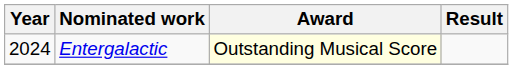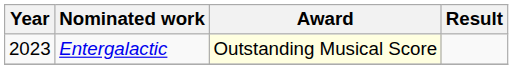Entergalactic | Year: 2024 -> 2023
